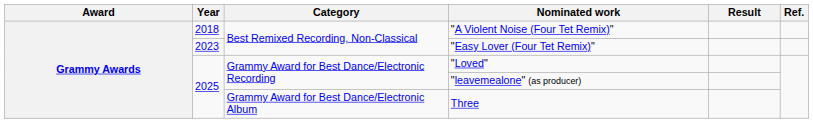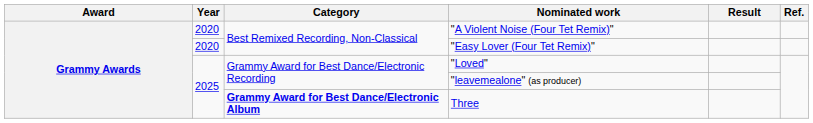"A Violent Noise (Four Tet Remix)" | Year: 2018 -> 2020
"Easy Lover (Four Tet Remix)" | Year: 2023 -> 2020
Three | Category: normal -> bold
